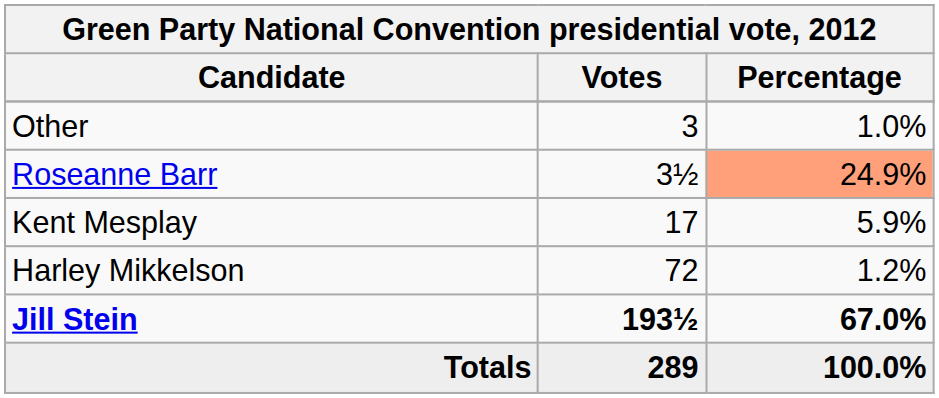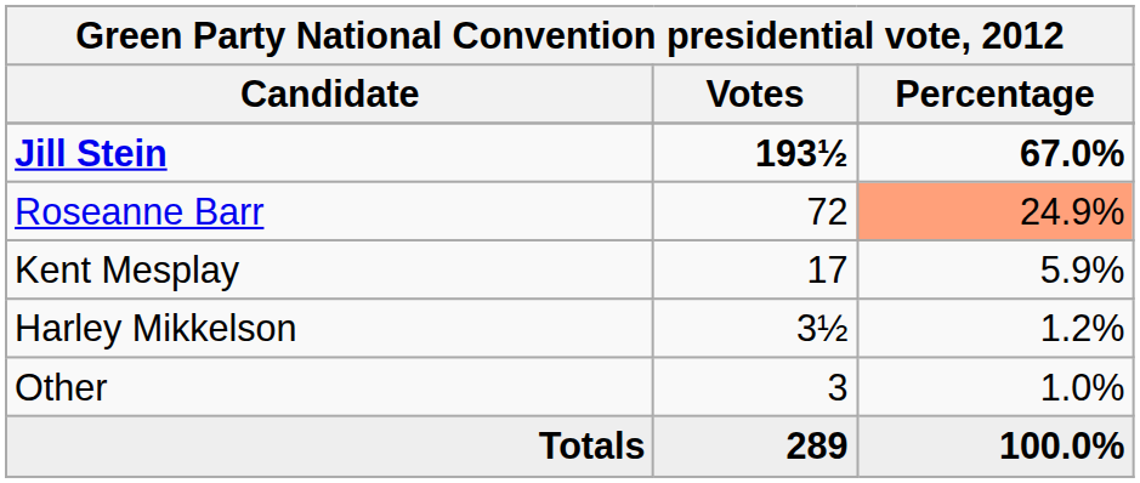rows swapped: Jill Stein <-> Other
Roseanne Barr | Votes: 3½ -> 72
Harley Mikkelson | Votes: 72 -> 3½
